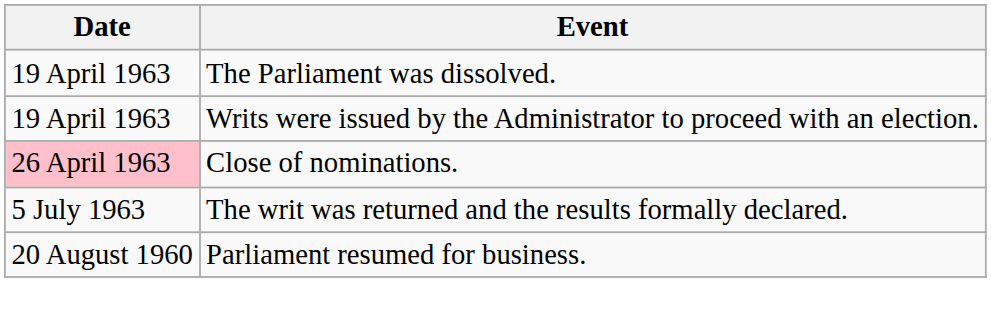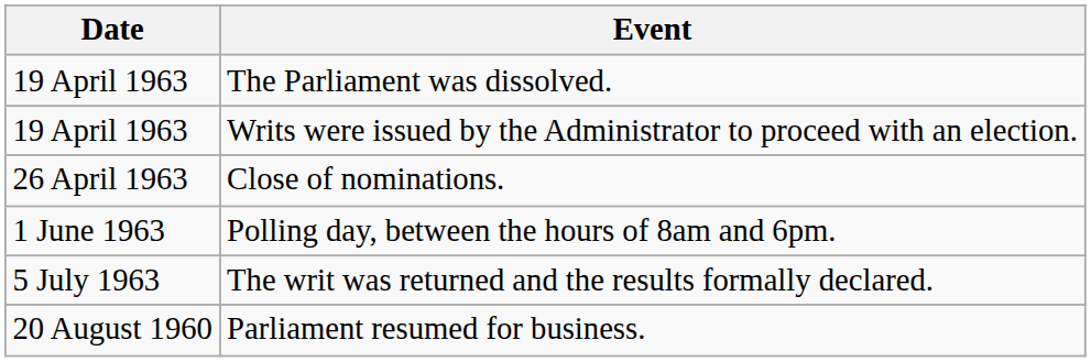Close of nominations. | Date: pink background -> no background
+ row: 1 June 1963 | Polling day, between the hours of 8am and 6pm.
